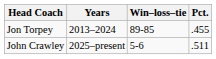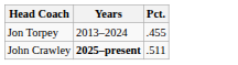- column: Win–loss–tie | 89-85 | 5-6
John Crawley | Years: normal -> bold
